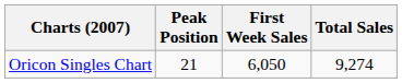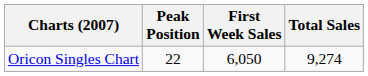Oricon Singles Chart | Peak Position: 21 -> 22
